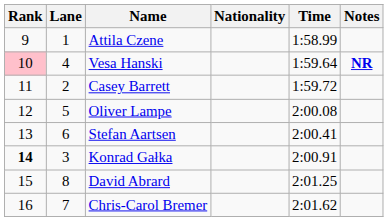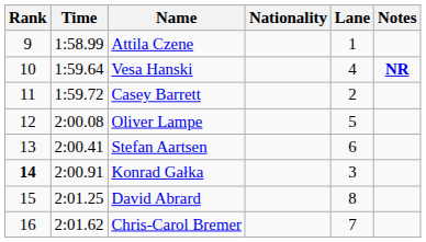columns swapped: Lane <-> Time
Vesa Hanski | Rank: pink background -> no background
